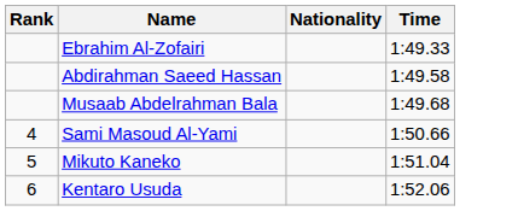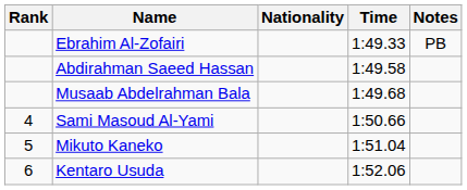+ column: Notes | PB
